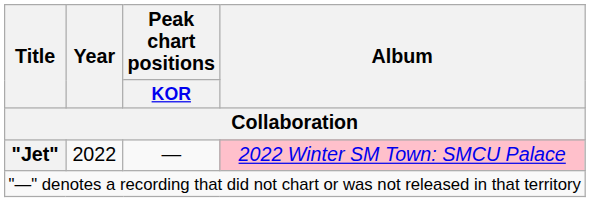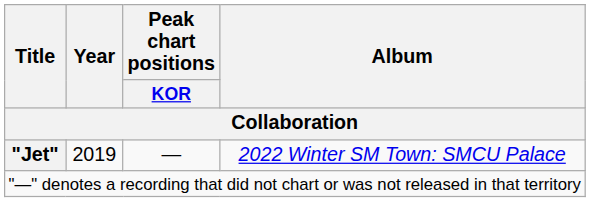"Jet" | Year: 2022 -> 2019
"Jet" | Album: pink background -> no background
